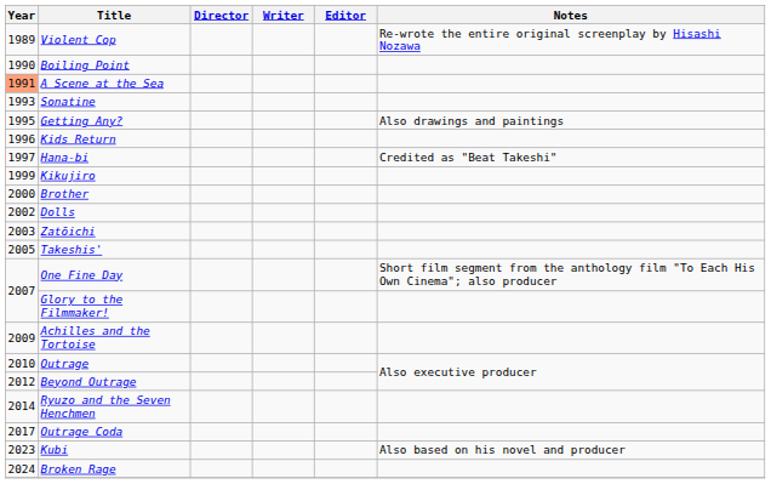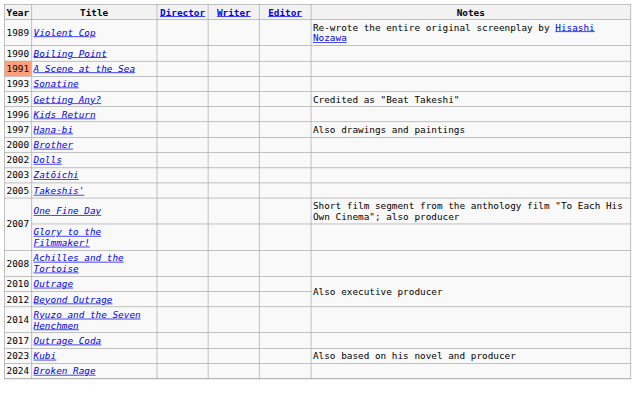Getting Any? | Notes: Also drawings and paintings -> Credited as "Beat Takeshi"
Hana-bi | Notes: Credited as "Beat Takeshi" -> Also drawings and paintings
- row: 1999 | Kikujiro
Achilles and the Tortoise | Year: 2009 -> 2008
